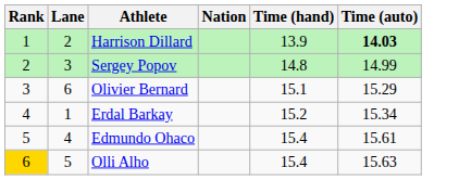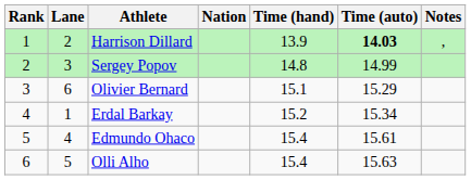+ column: Notes | ,
Olli Alho | Rank: gold background -> no background
